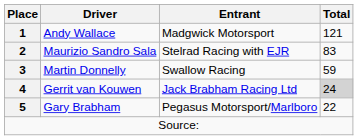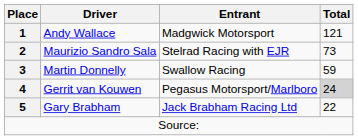Maurizio Sandro Sala | Total: 83 -> 73
Gerrit van Kouwen | Entrant: Jack Brabham Racing Ltd -> Pegasus Motorsport/Marlboro
Gary Brabham | Entrant: Pegasus Motorsport/Marlboro -> Jack Brabham Racing Ltd
